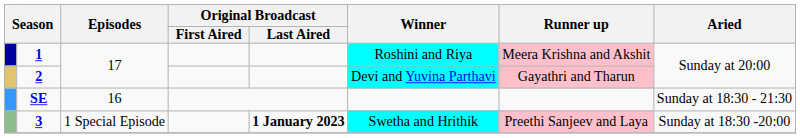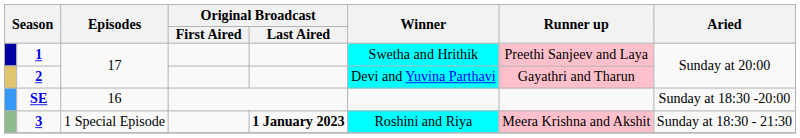1 | Winner: Roshini and Riya -> Swetha and Hrithik
1 | Runner up: Meera Krishna and Akshit -> Preethi Sanjeev and Laya
SE | Aried: Sunday at 18:30 - 21:30 -> Sunday at 18:30 -20:00
3 | Winner: Swetha and Hrithik -> Roshini and Riya
3 | Runner up: Preethi Sanjeev and Laya -> Meera Krishna and Akshit
3 | Aried: Sunday at 18:30 -20:00 -> Sunday at 18:30 - 21:30
